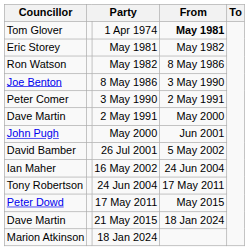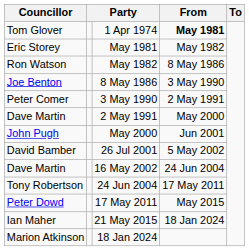16 May 2002 | Councillor: Ian Maher -> Dave Martin
21 May 2015 | Councillor: Dave Martin -> Ian Maher
